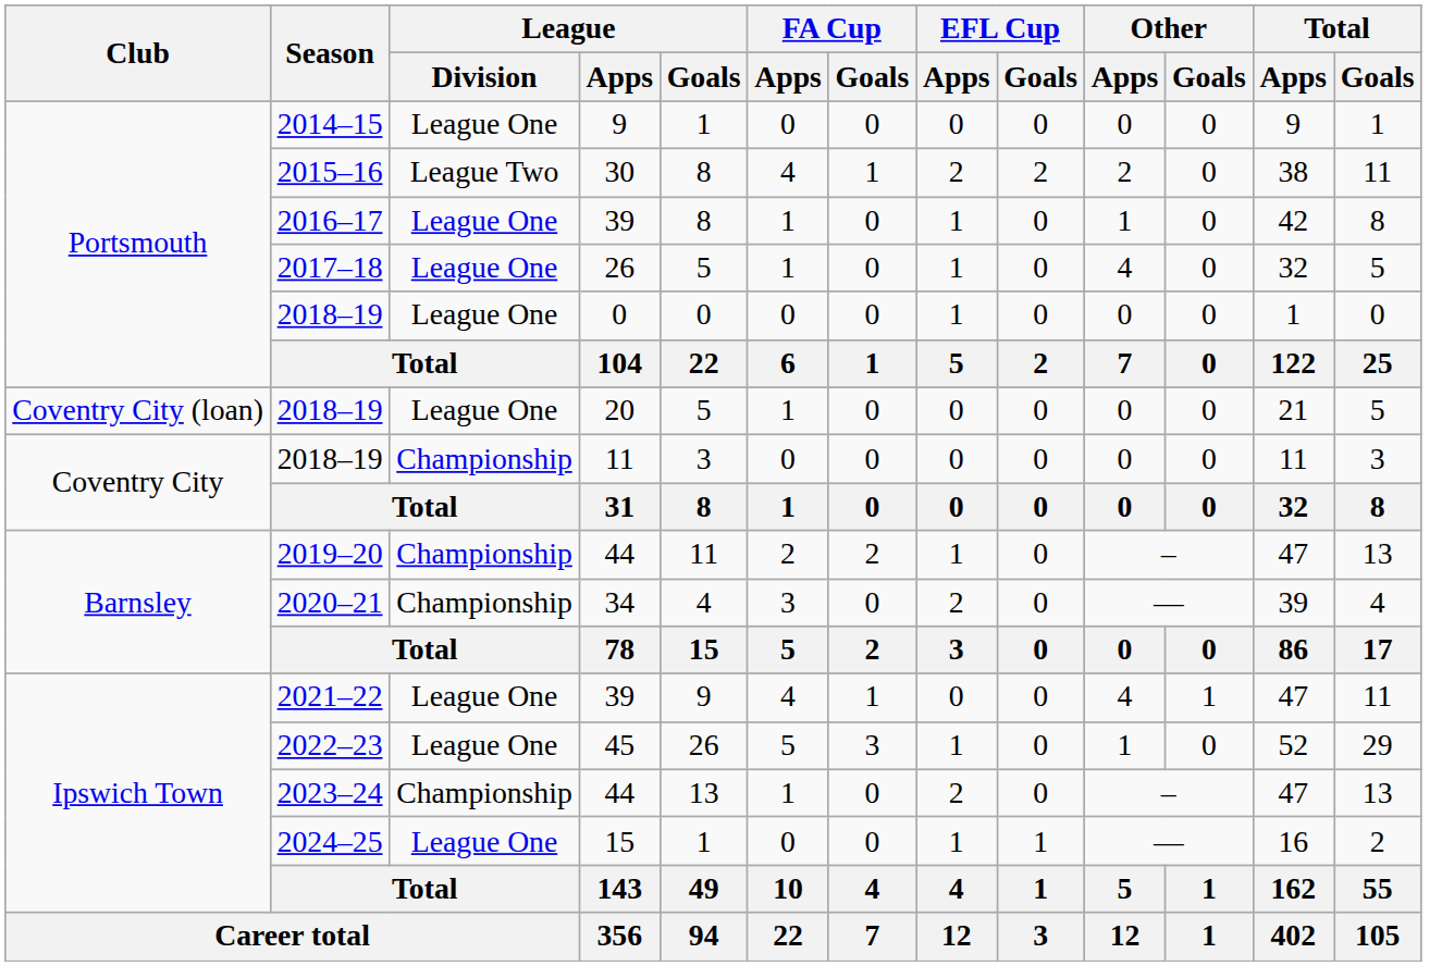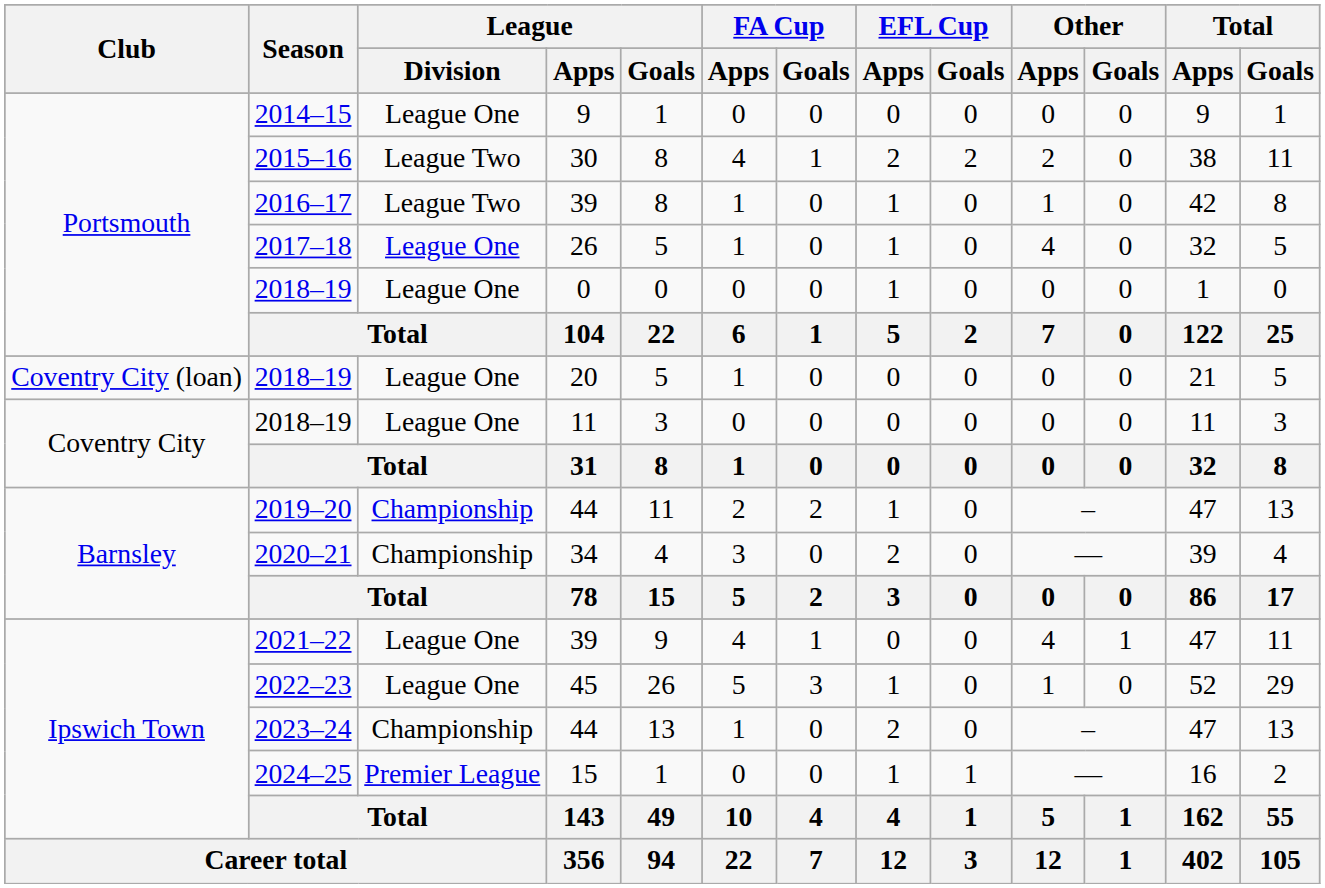2016–17 | League / Division: League One -> League Two
2018–19 / 11 | League / Division: Championship -> League One
2024–25 | League / Division: League One -> Premier League
